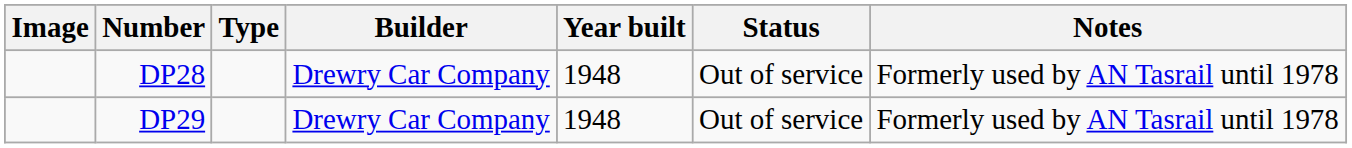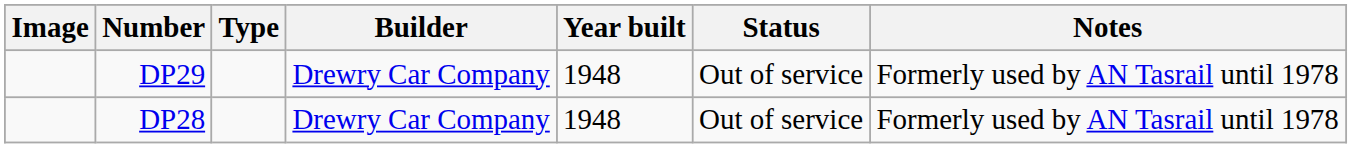rows swapped: DP28 <-> DP29
